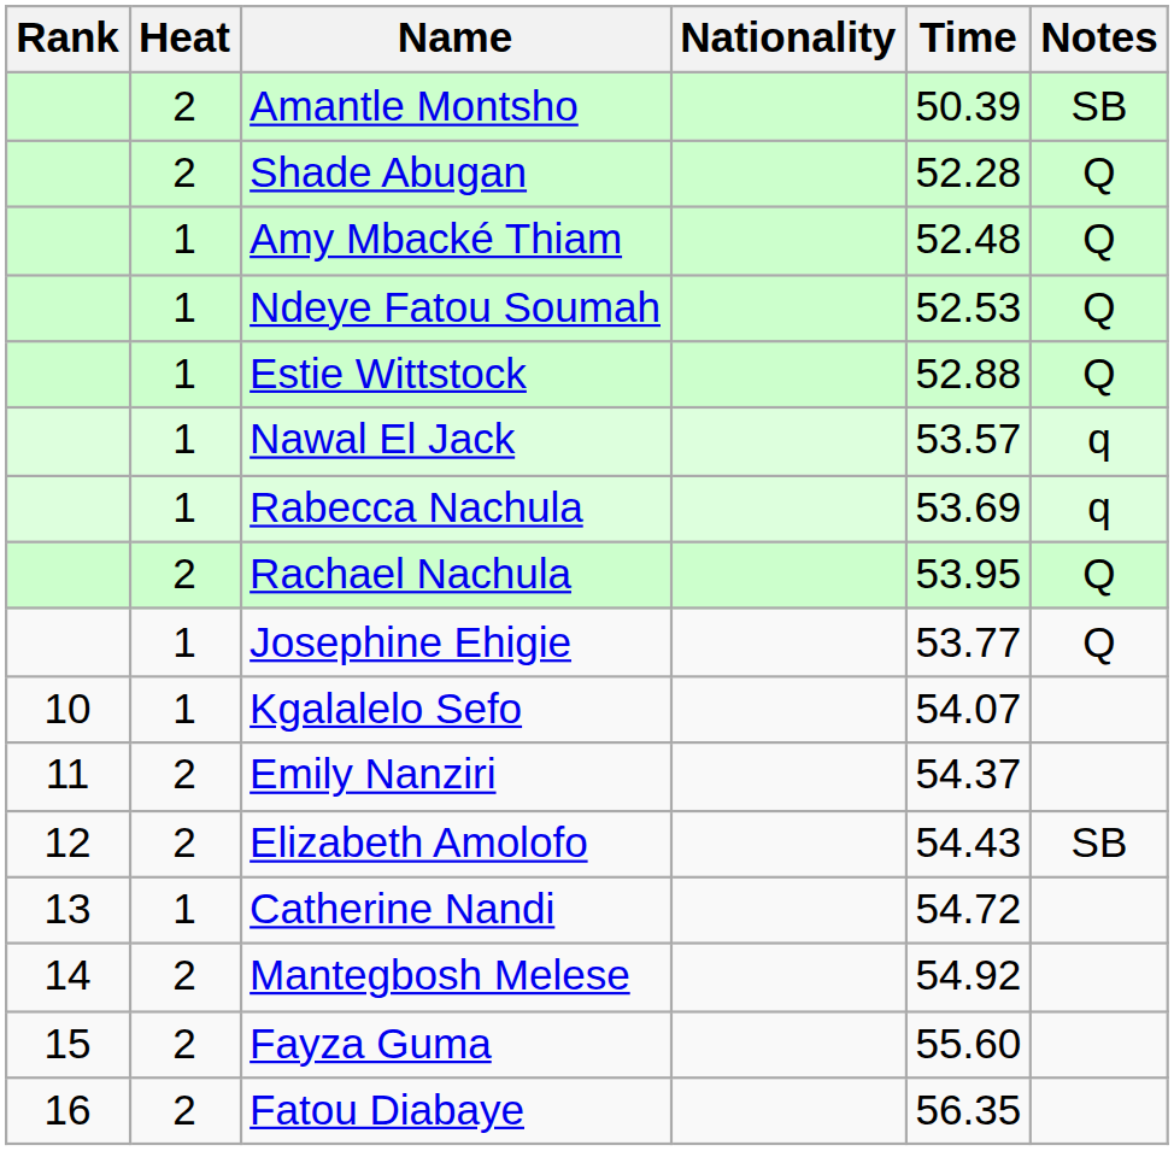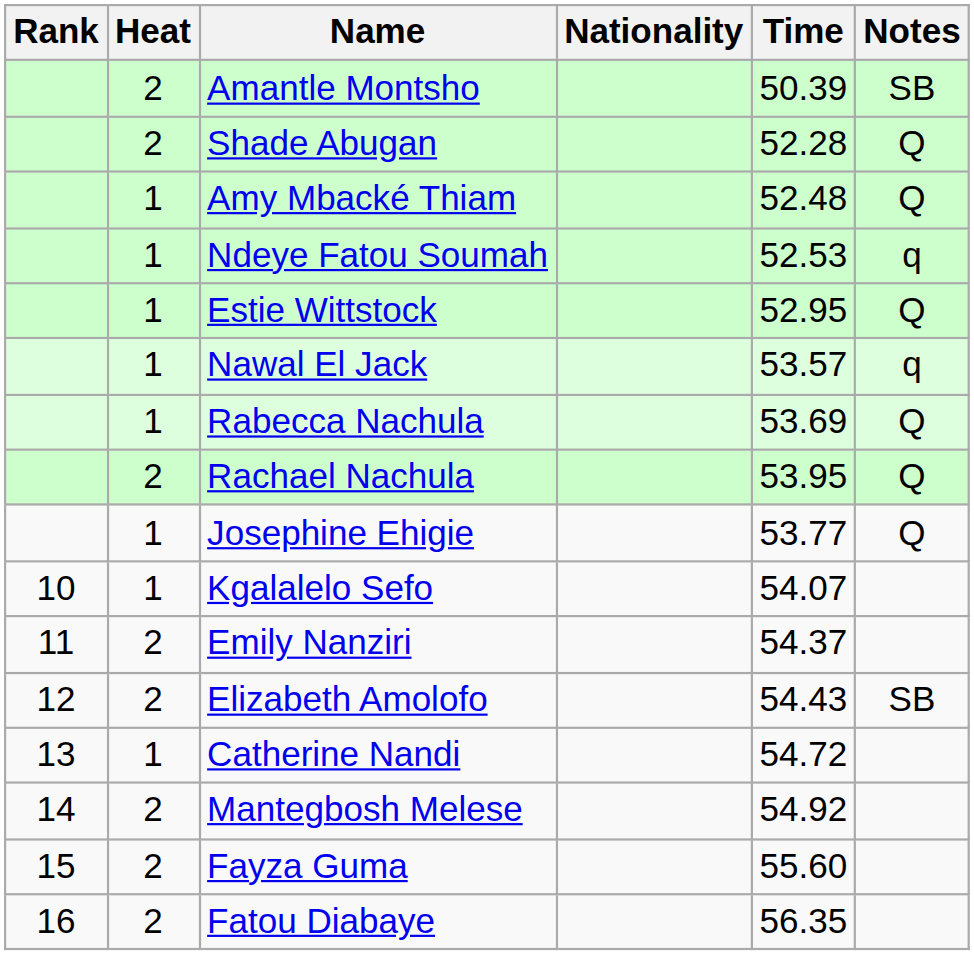Ndeye Fatou Soumah | Notes: Q -> q
Estie Wittstock | Time: 52.88 -> 52.95
Rabecca Nachula | Notes: q -> Q
